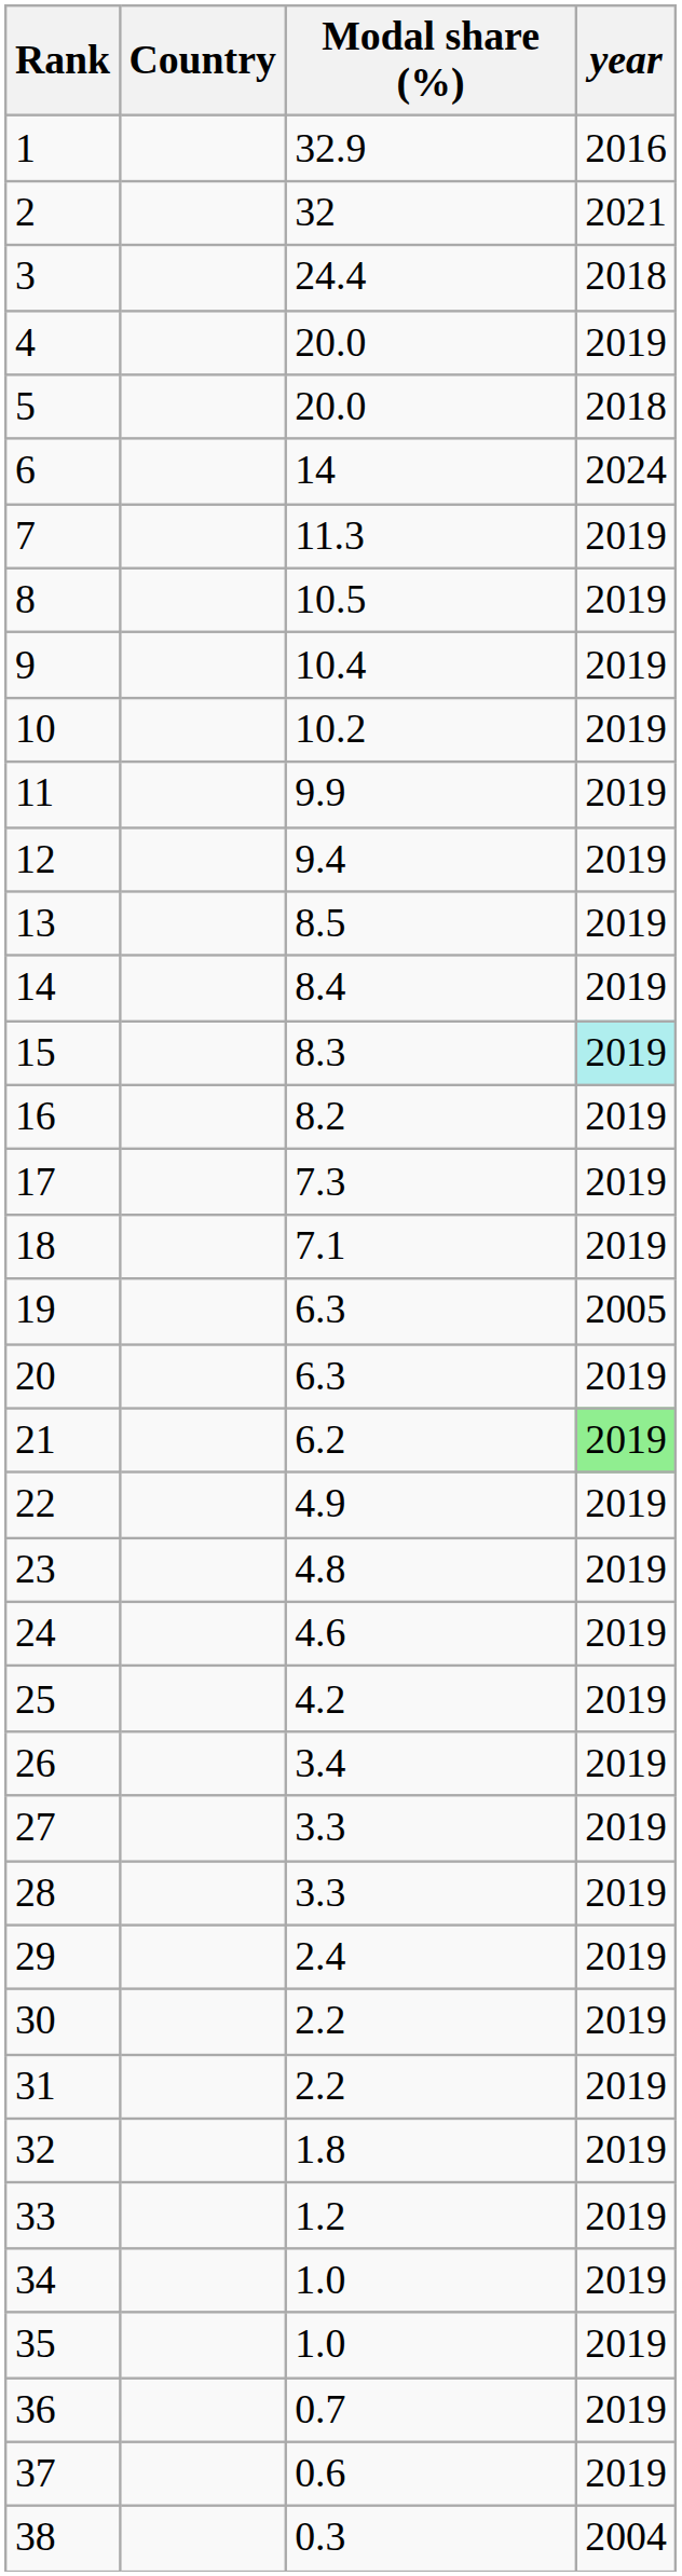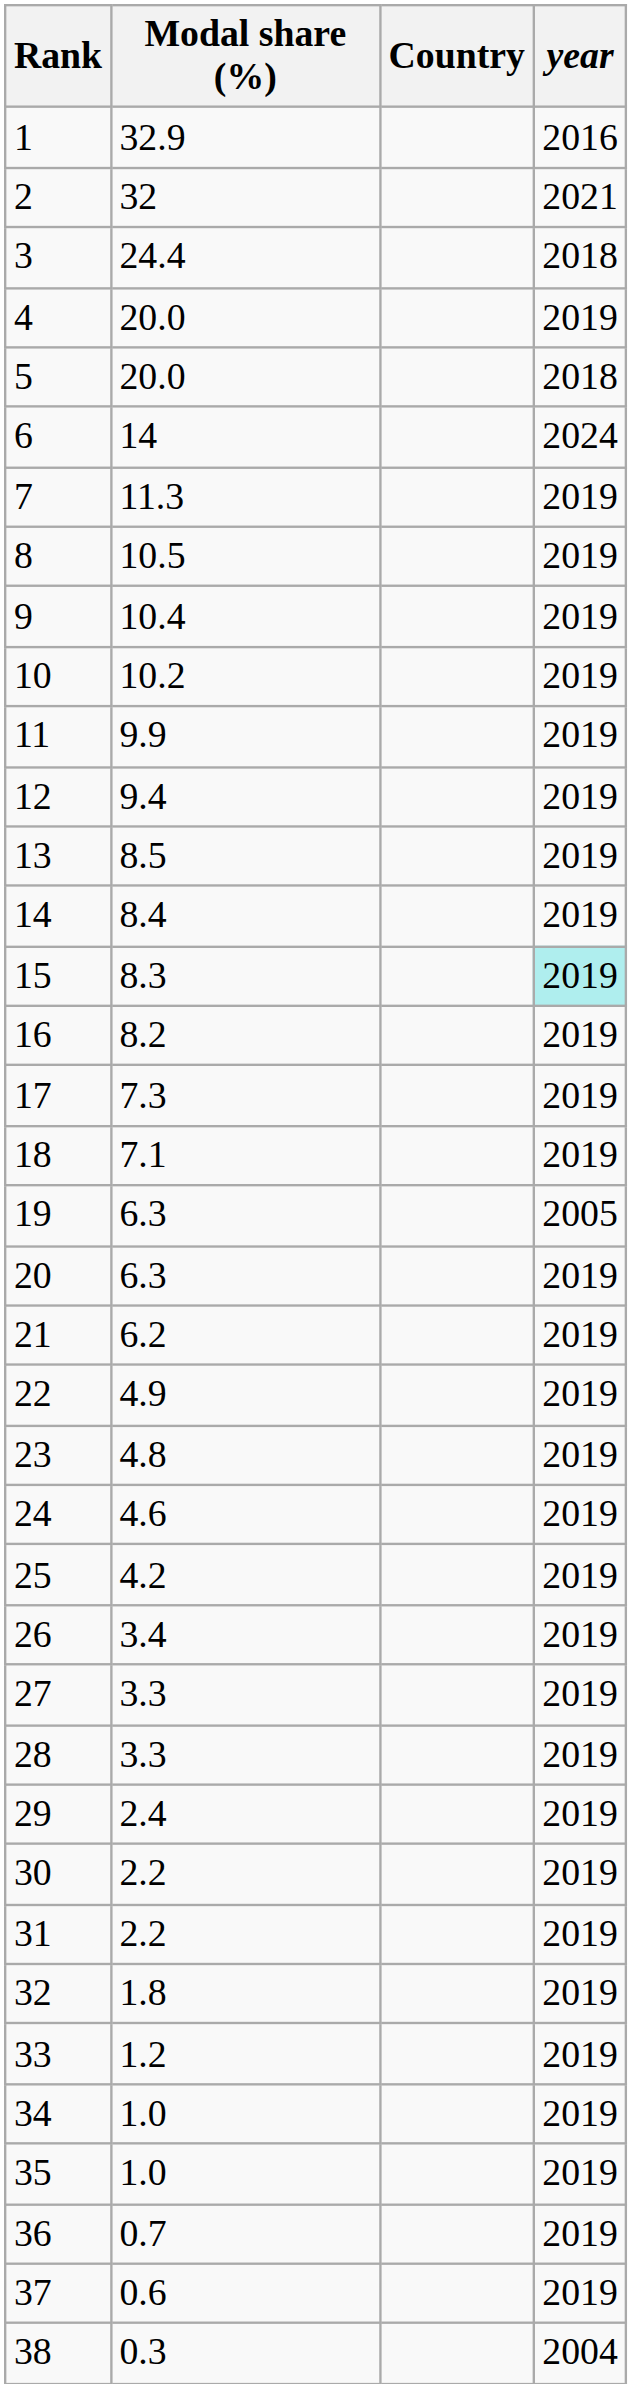columns swapped: Country <-> Modal share (%)
21 | year: lightgreen background -> no background
